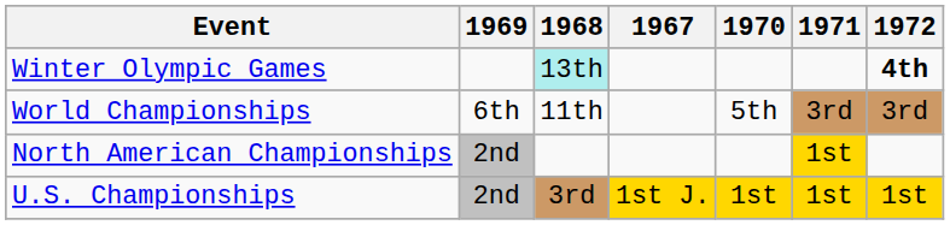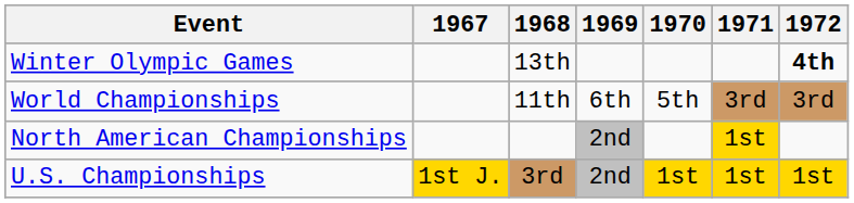columns swapped: 1967 <-> 1969
Winter Olympic Games | 1968: paleturquoise background -> no background
